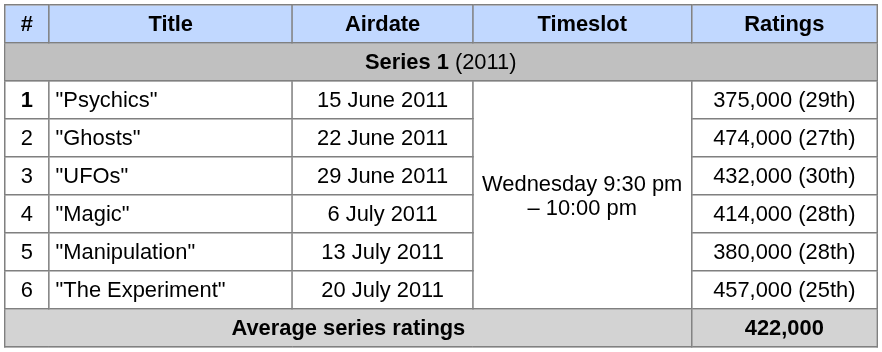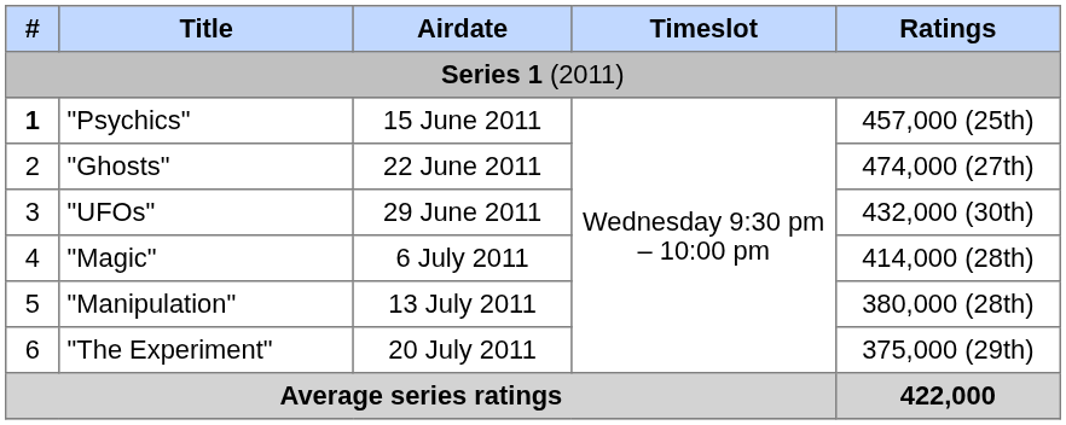"Psychics" | Ratings: 375,000 (29th) -> 457,000 (25th)
"The Experiment" | Ratings: 457,000 (25th) -> 375,000 (29th)
